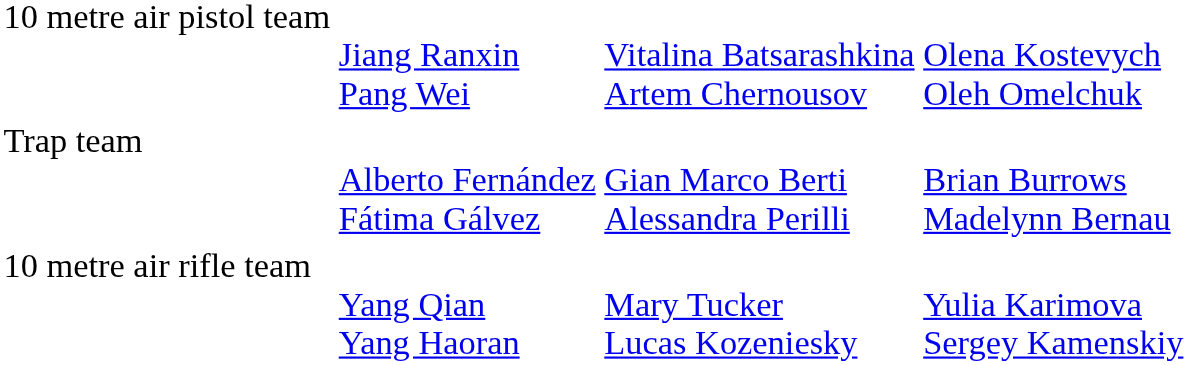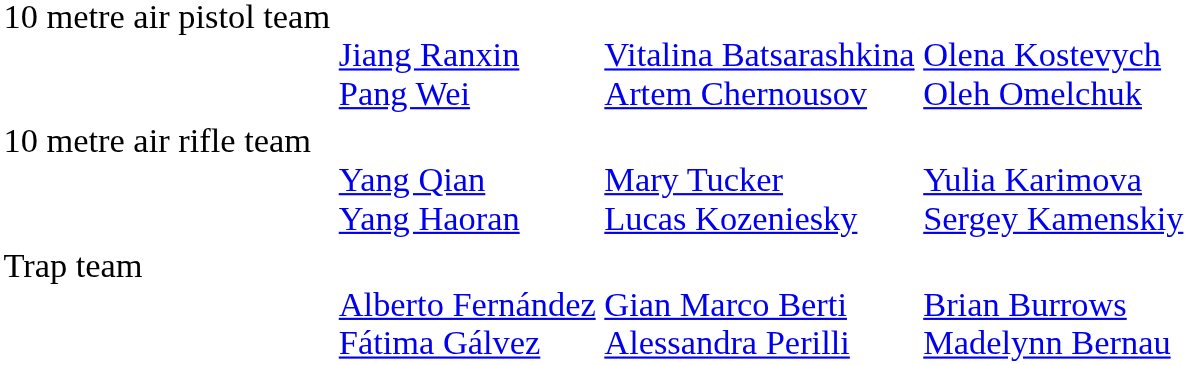rows swapped: 10 metre air rifle team <-> Trap team
